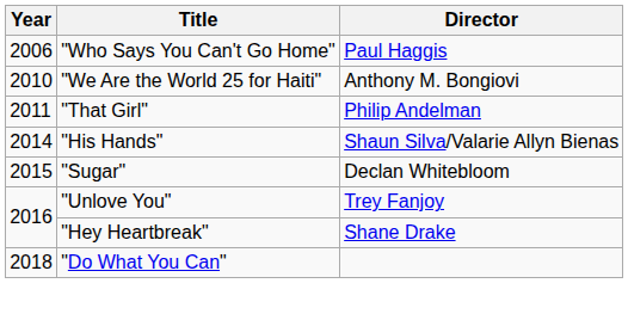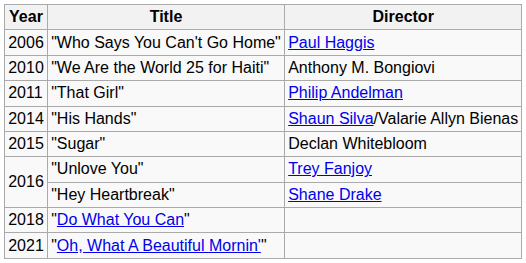+ row: 2021 | "Oh, What A Beautiful Mornin'"
